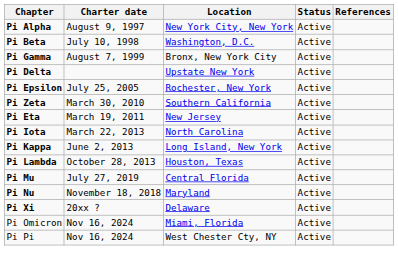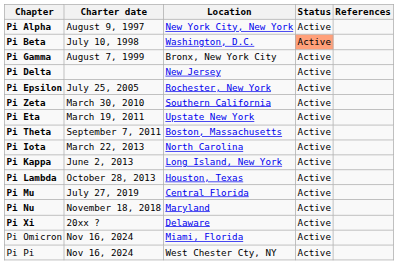Pi Beta | Status: no background -> lightsalmon background
Pi Delta | Location: Upstate New York -> New Jersey
Pi Eta | Location: New Jersey -> Upstate New York
+ row: Pi Theta | September 7, 2011 | Boston, Massachusetts | Active
